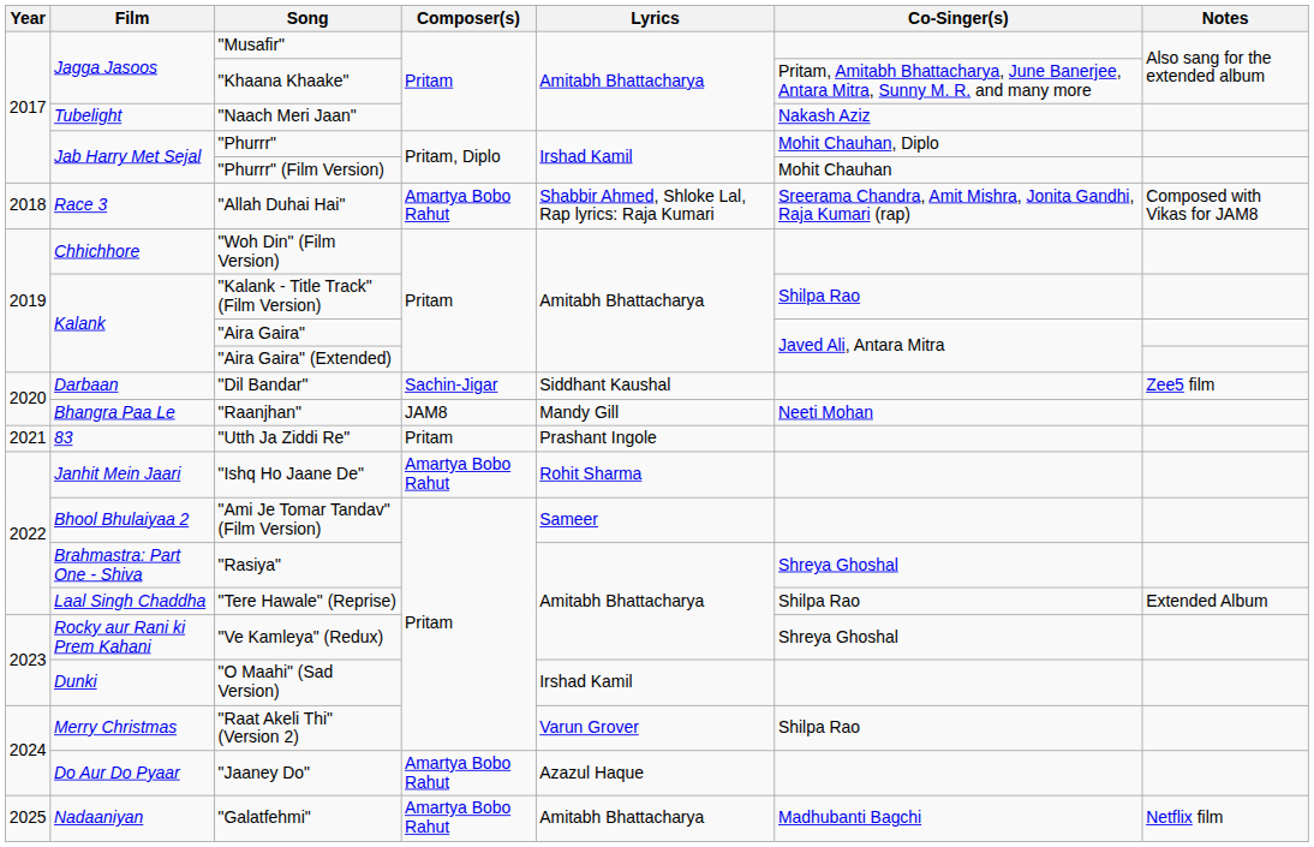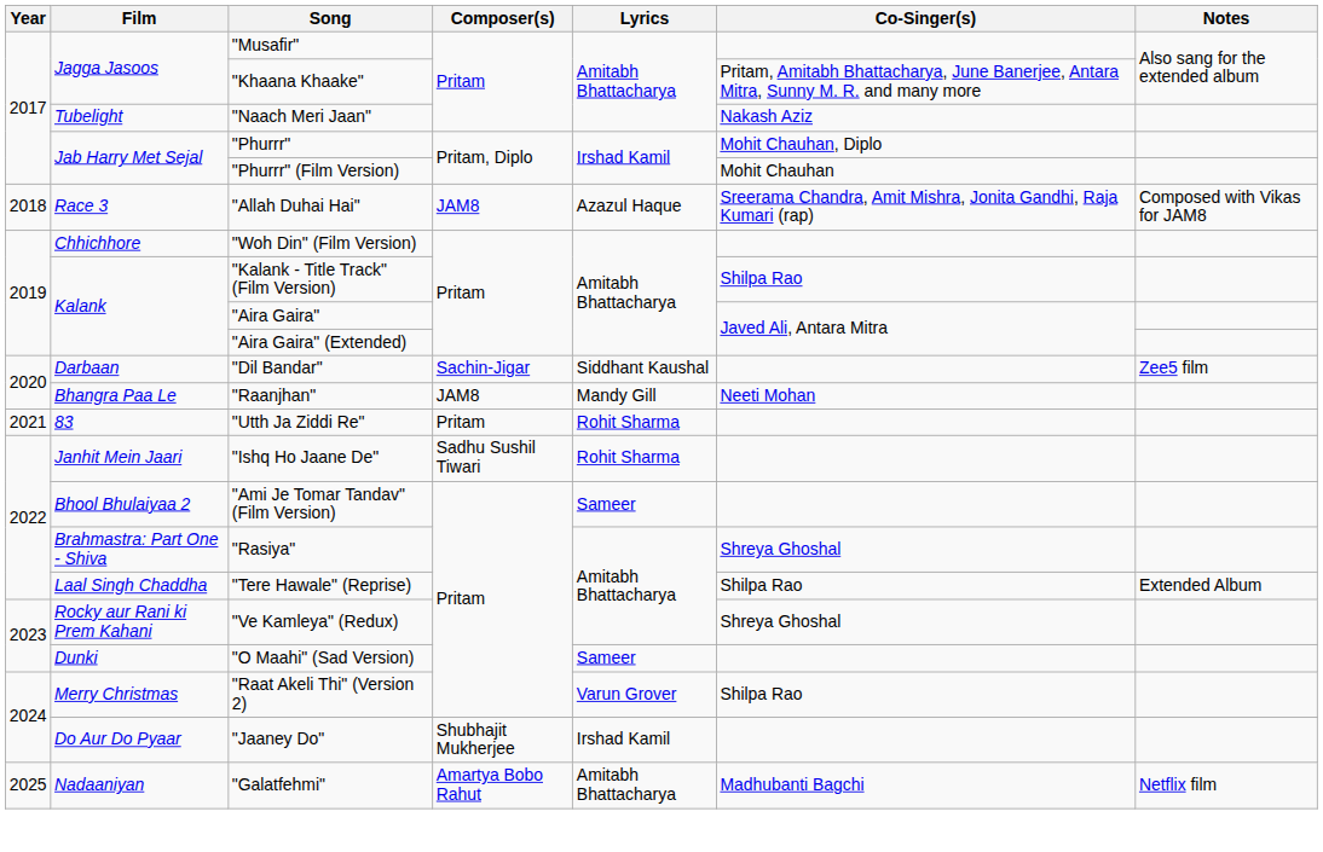"Allah Duhai Hai" | Composer(s): Amartya Bobo Rahut -> JAM8
"Allah Duhai Hai" | Lyrics: Shabbir Ahmed, Shloke Lal, Rap lyrics: Raja Kumari -> Azazul Haque
"Utth Ja Ziddi Re" | Lyrics: Prashant Ingole -> Rohit Sharma
"Ishq Ho Jaane De" | Composer(s): Amartya Bobo Rahut -> Sadhu Sushil Tiwari
"O Maahi" (Sad Version) | Lyrics: Irshad Kamil -> Sameer
"Jaaney Do" | Composer(s): Amartya Bobo Rahut -> Shubhajit Mukherjee
"Jaaney Do" | Lyrics: Azazul Haque -> Irshad Kamil
